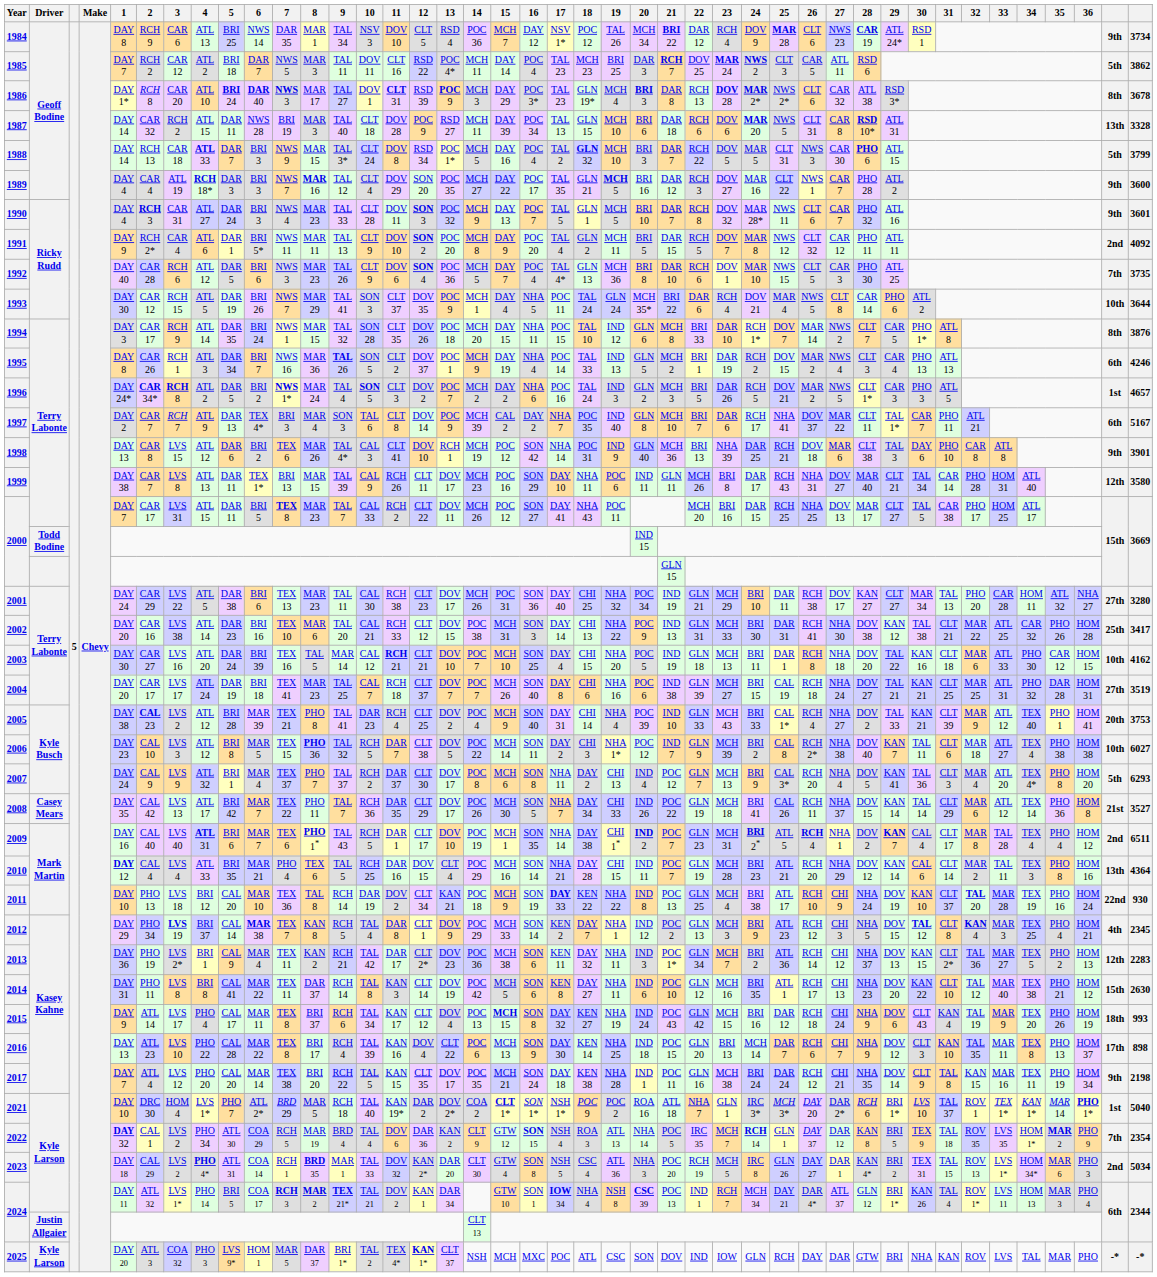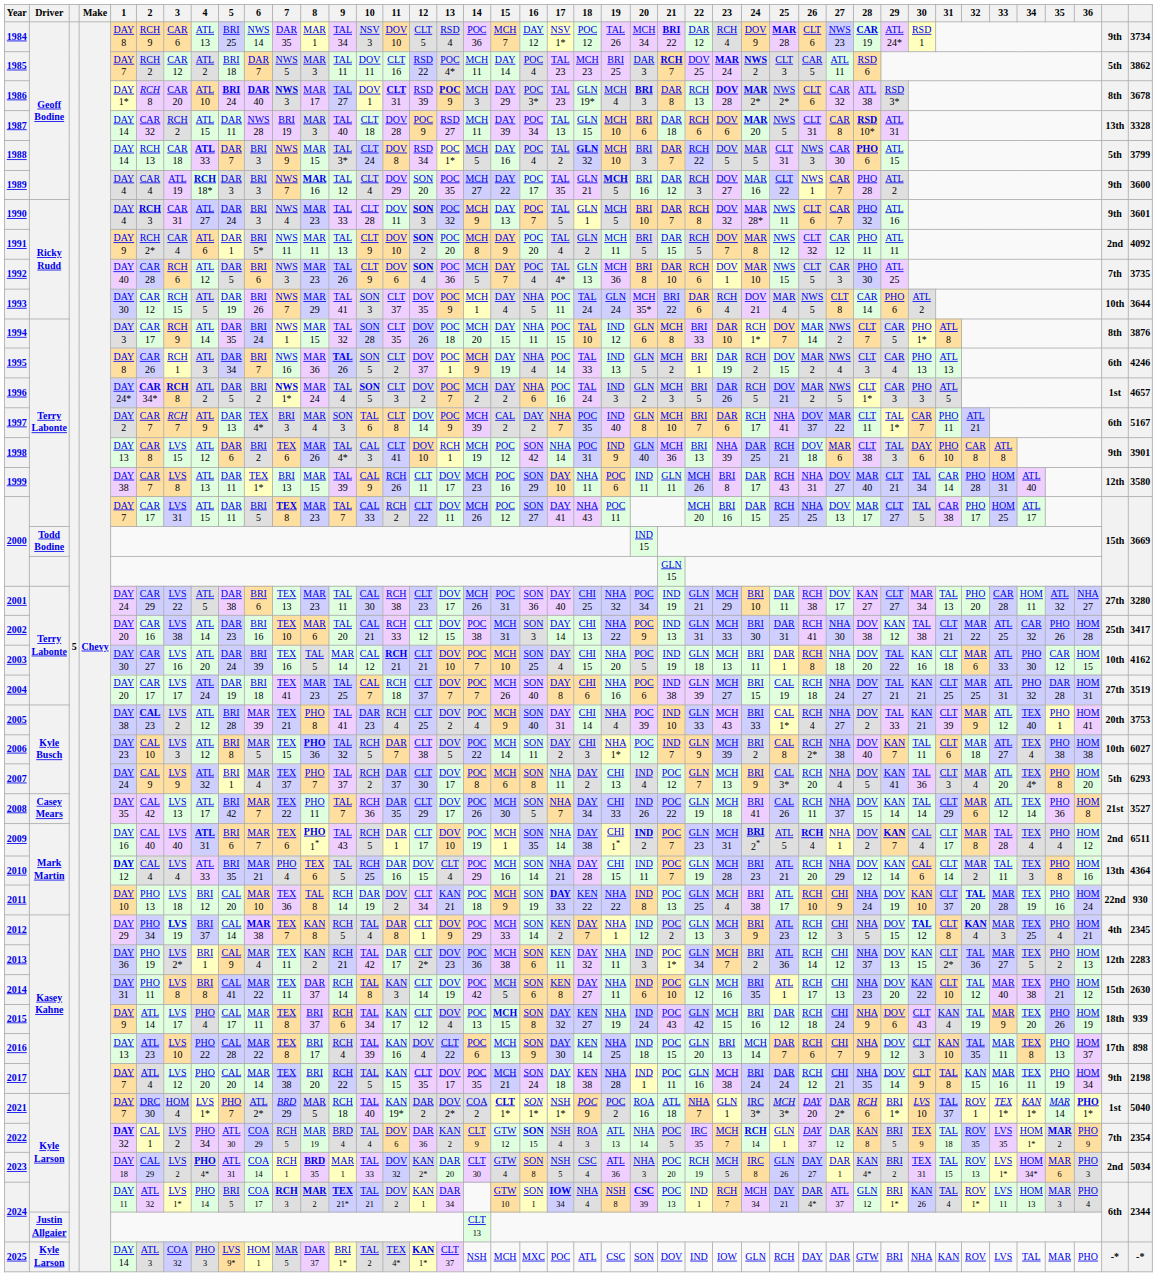2015 | column 42: 993 -> 939
2021 | 1: DAY 10 -> DAY 7
2025 | 1: DAY 20 -> DAY 14
